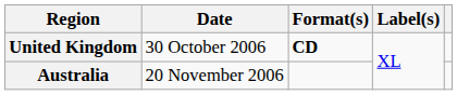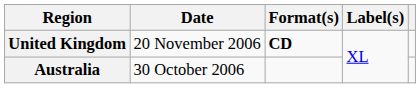United Kingdom | Date: 30 October 2006 -> 20 November 2006
Australia | Date: 20 November 2006 -> 30 October 2006
